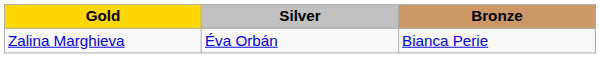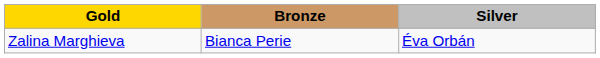columns swapped: Silver <-> Bronze
